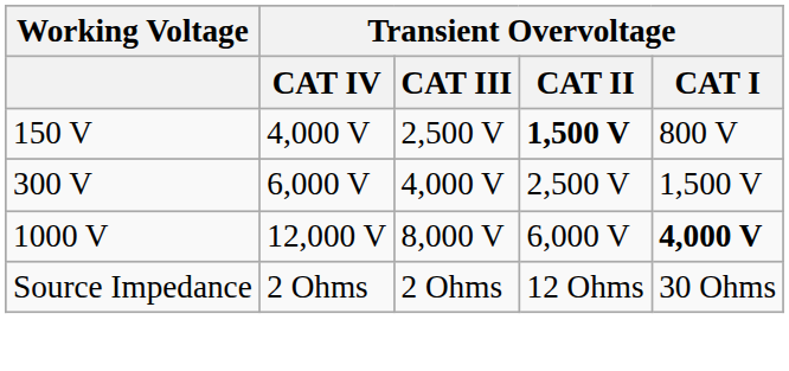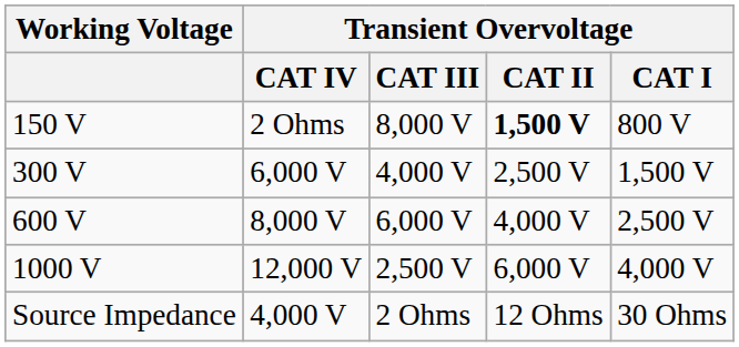150 V | Transient Overvoltage / CAT IV: 4,000 V -> 2 Ohms
150 V | Transient Overvoltage / CAT III: 2,500 V -> 8,000 V
+ row: 600 V | 8,000 V | 6,000 V | 4,000 V | 2,500 V
1000 V | Transient Overvoltage / CAT III: 8,000 V -> 2,500 V
1000 V | Transient Overvoltage / CAT I: bold -> normal
Source Impedance | Transient Overvoltage / CAT IV: 2 Ohms -> 4,000 V
